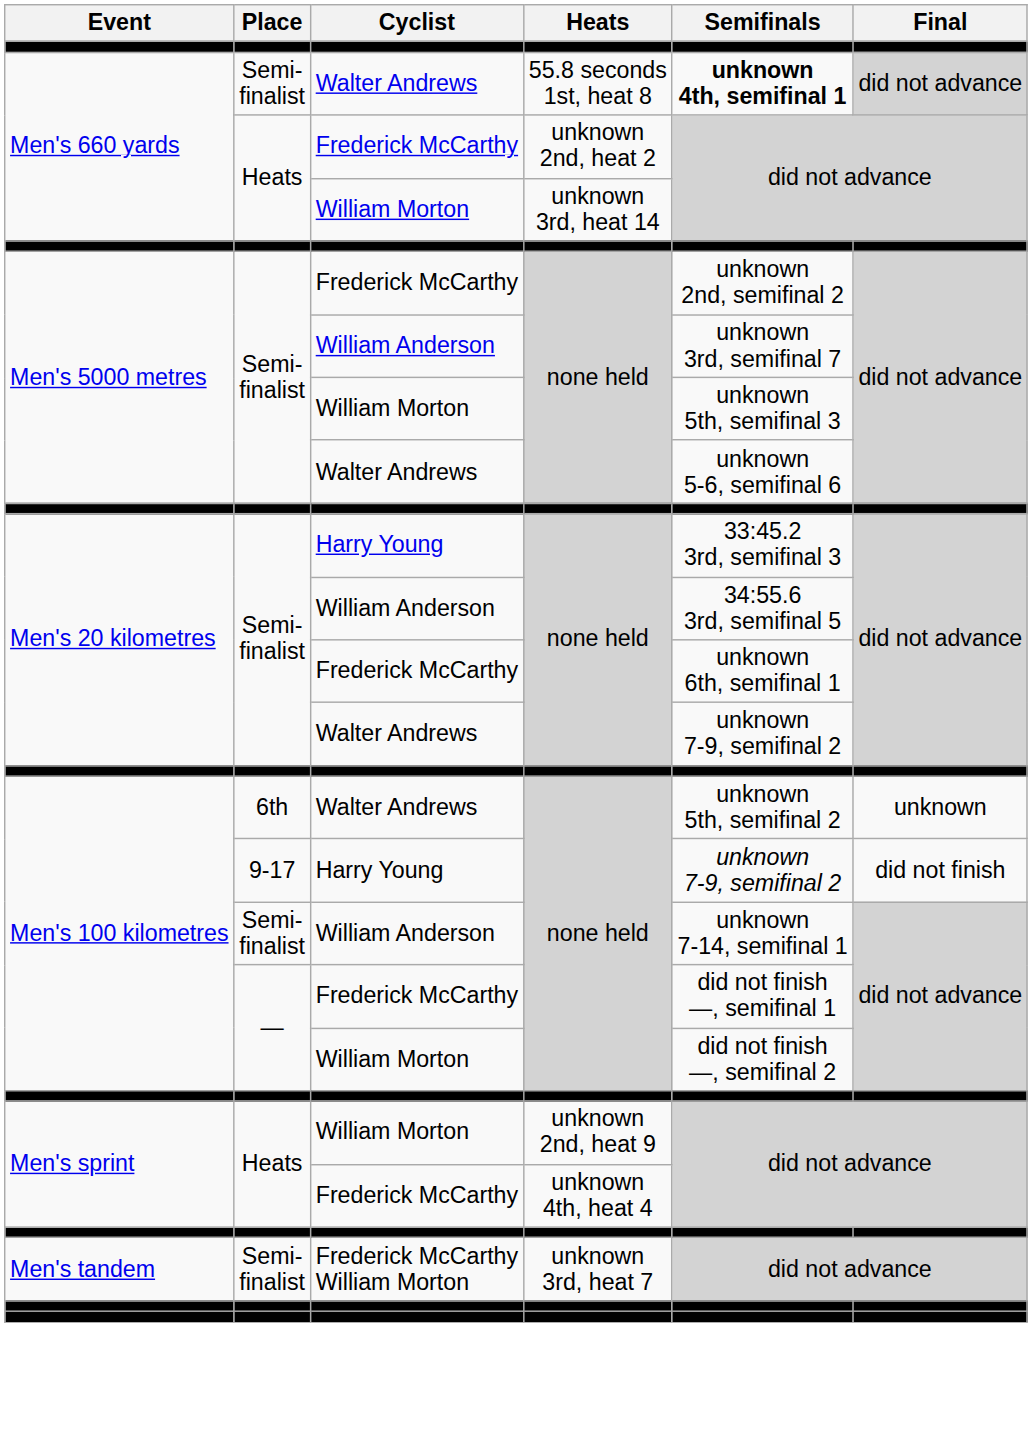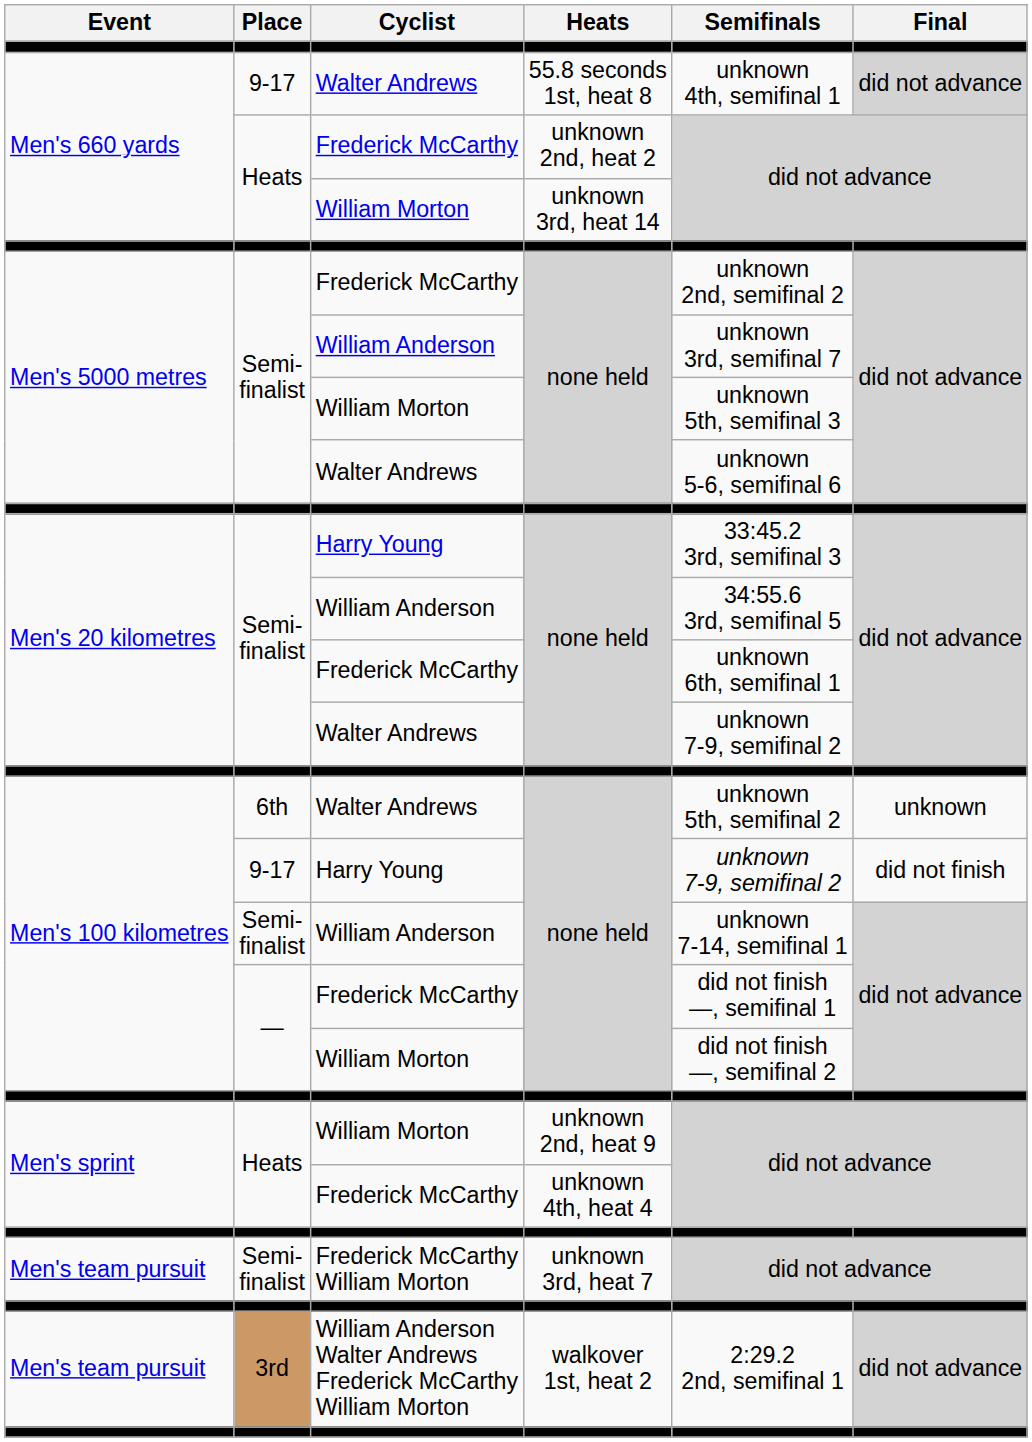55.8 seconds 1st, heat 8 | Place: Semi- finalist -> 9-17
55.8 seconds 1st, heat 8 | Semifinals: bold -> normal
unknown 3rd, heat 7 | Event: Men's tandem -> Men's team pursuit
+ row: Men's team pursuit | 3rd | William Anderson Walter Andrews Frederick McCarthy William Morton | walkover 1st, heat 2 | 2:29.2 2nd, semifinal 1 | did not advance
